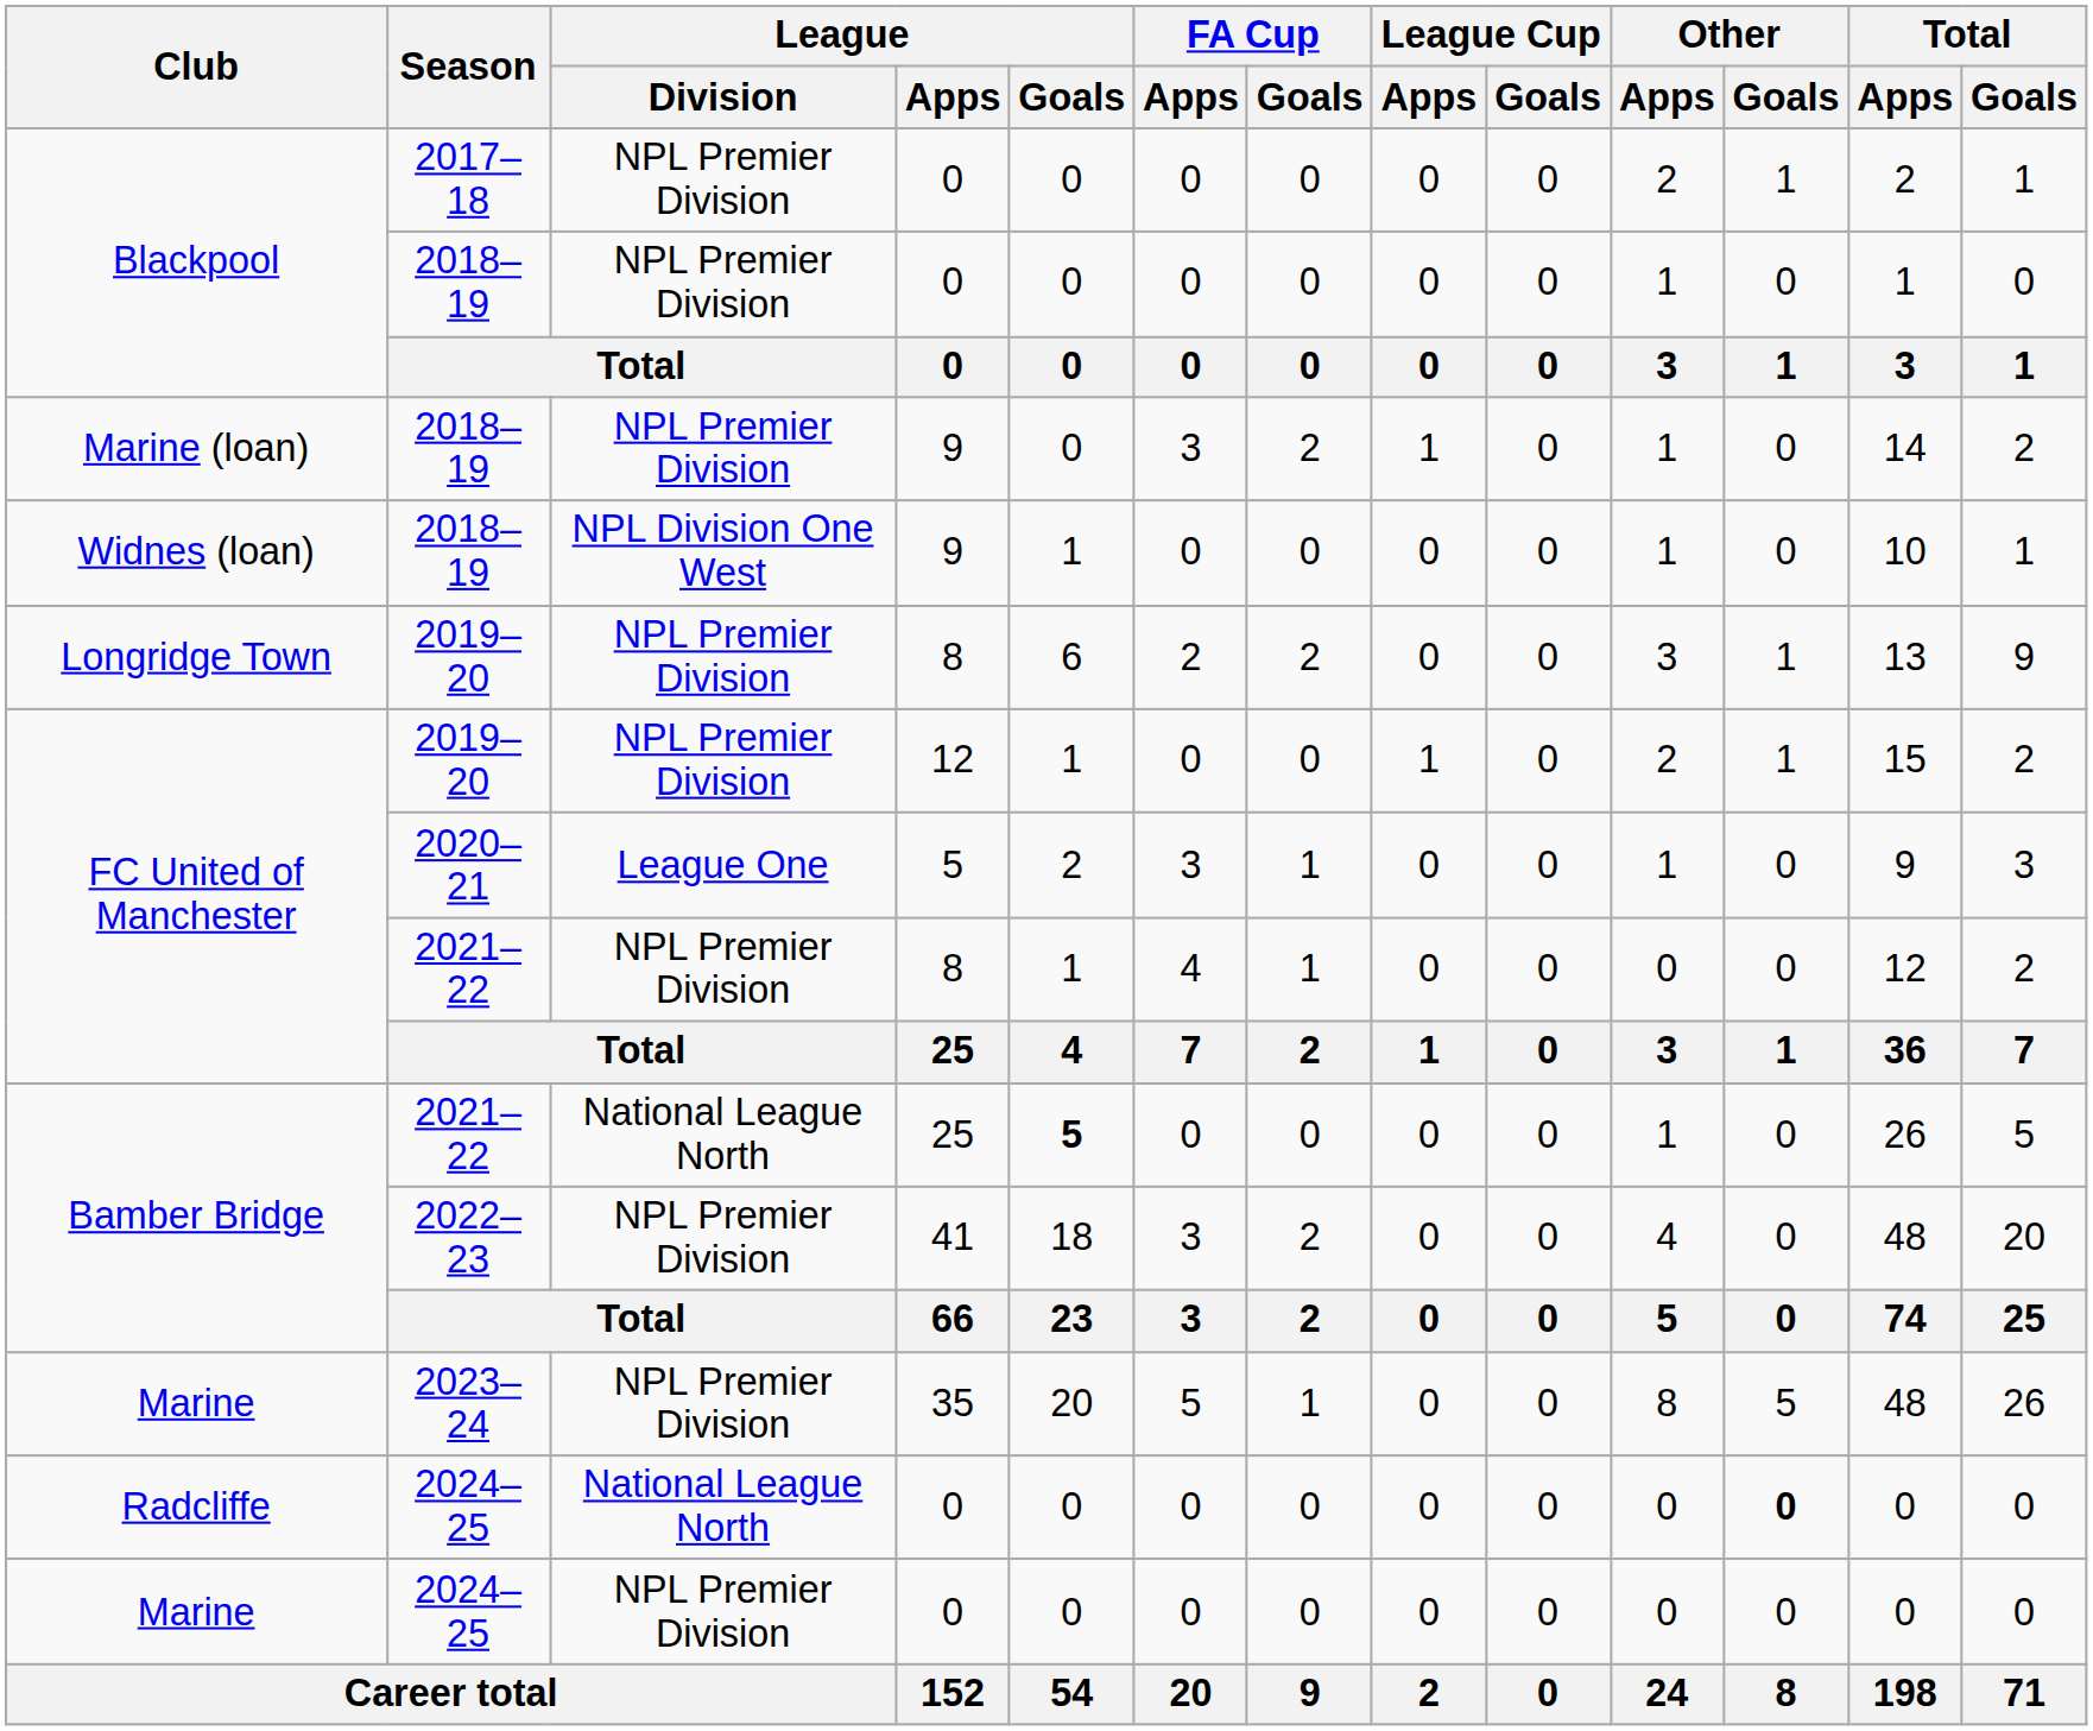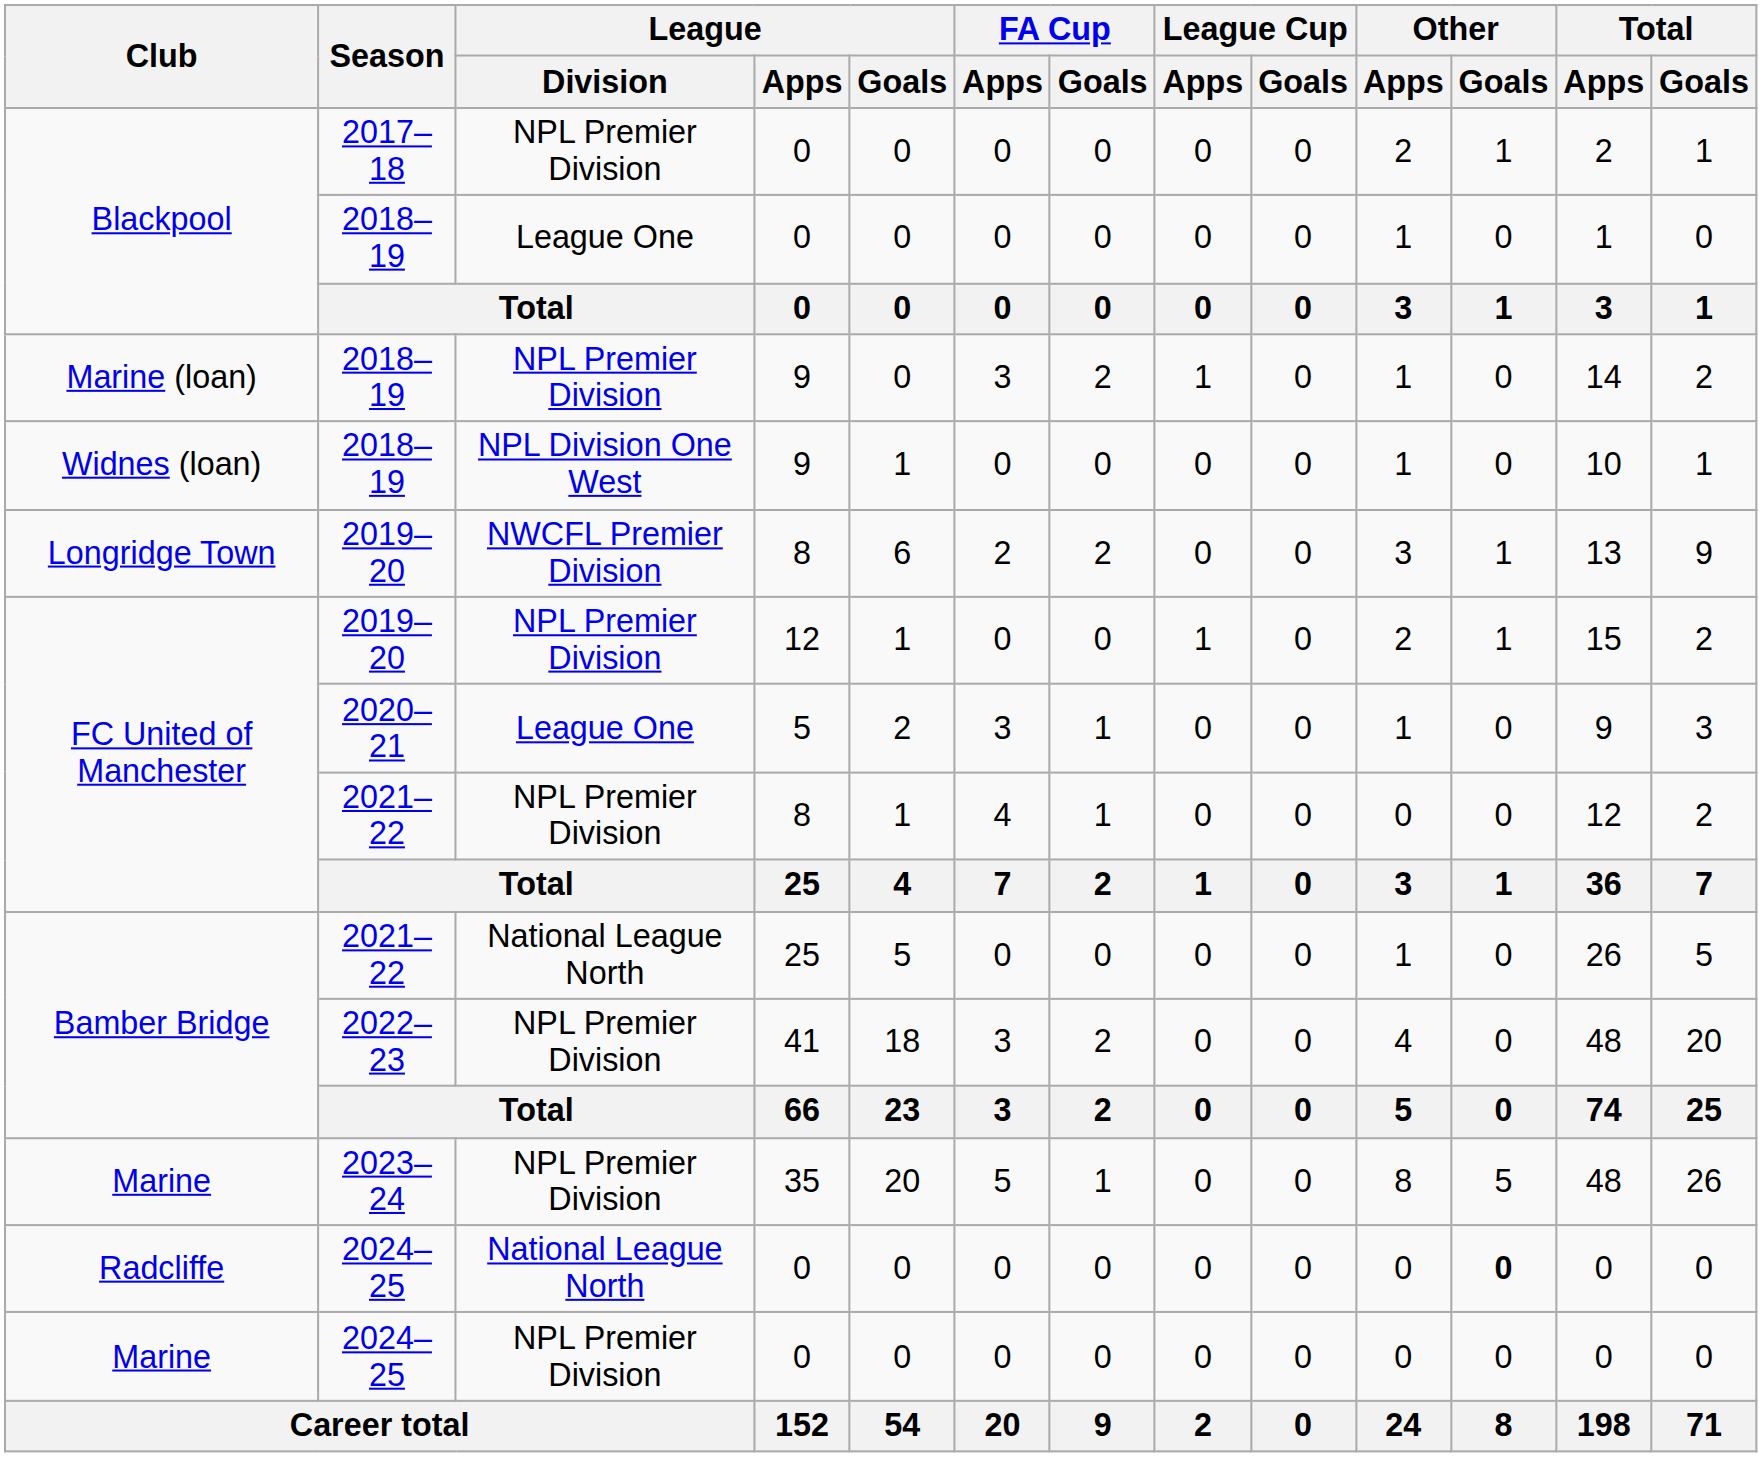Blackpool / 2018–19 | League / Division: NPL Premier Division -> League One
Longridge Town | League / Division: NPL Premier Division -> NWCFL Premier Division
Bamber Bridge / 2021–22 | League / Goals: bold -> normal
